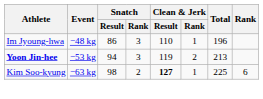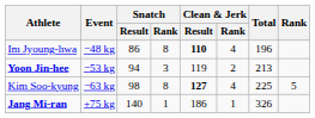Im Jyoung-hwa | Snatch / Rank: 3 -> 8
Im Jyoung-hwa | Clean & Jerk / Result: normal -> bold
Im Jyoung-hwa | Clean & Jerk / Rank: 1 -> 4
Kim Soo-kyung | Snatch / Rank: 2 -> 8
Kim Soo-kyung | Clean & Jerk / Rank: 1 -> 4
Kim Soo-kyung | Rank: 6 -> 5
+ row: Jang Mi-ran | +75 kg | 140 | 1 | 186 | 1 | 326
